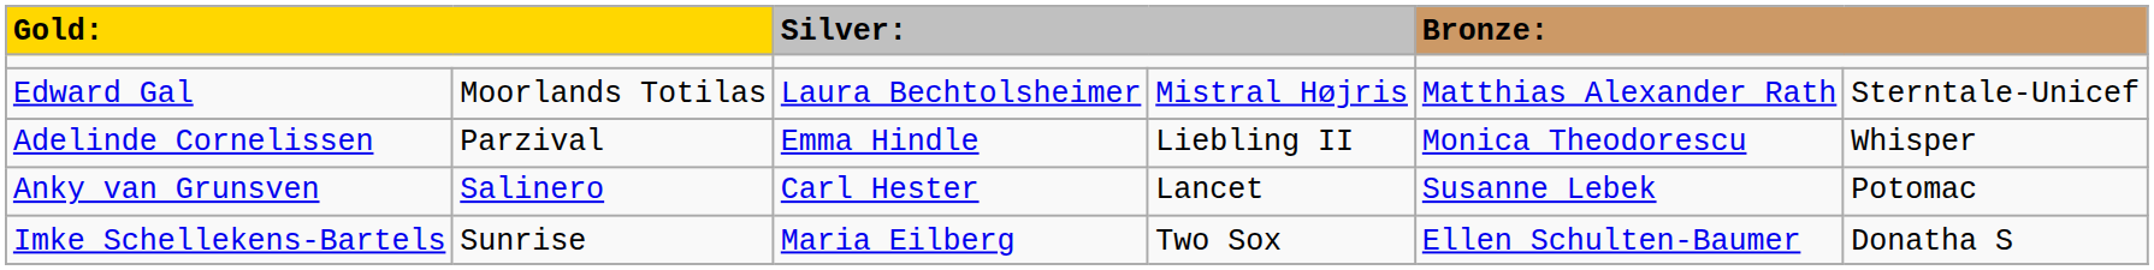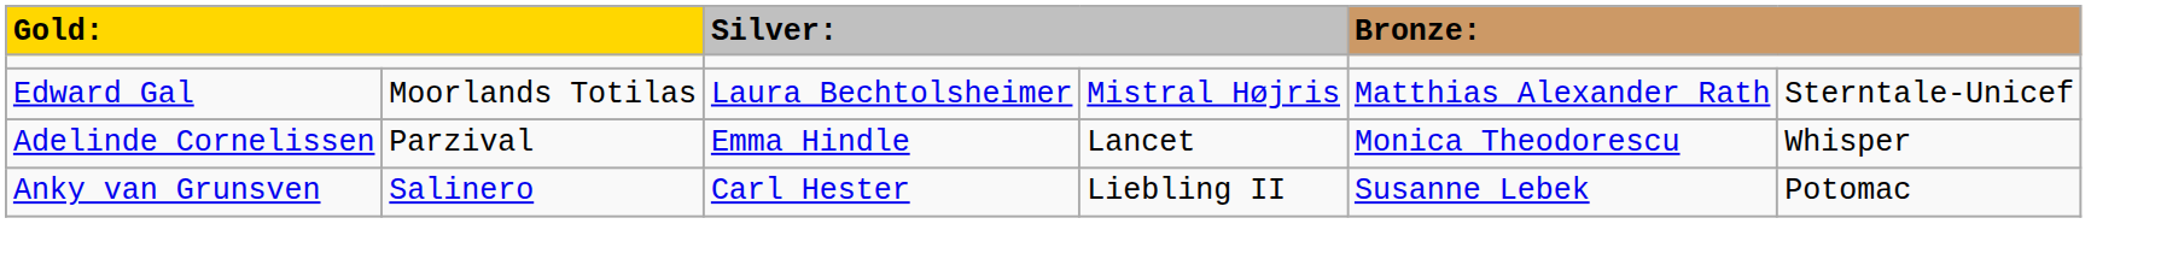Adelinde Cornelissen | column 4: Liebling II -> Lancet
Anky van Grunsven | column 4: Lancet -> Liebling II
- row: Imke Schellekens-Bartels | Sunrise | Maria Eilberg | Two Sox | Ellen Schulten-Baumer | Donatha S
